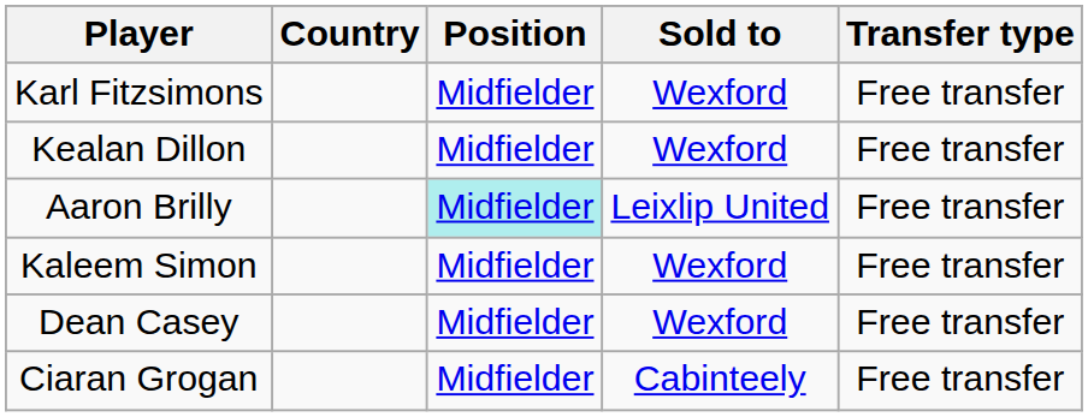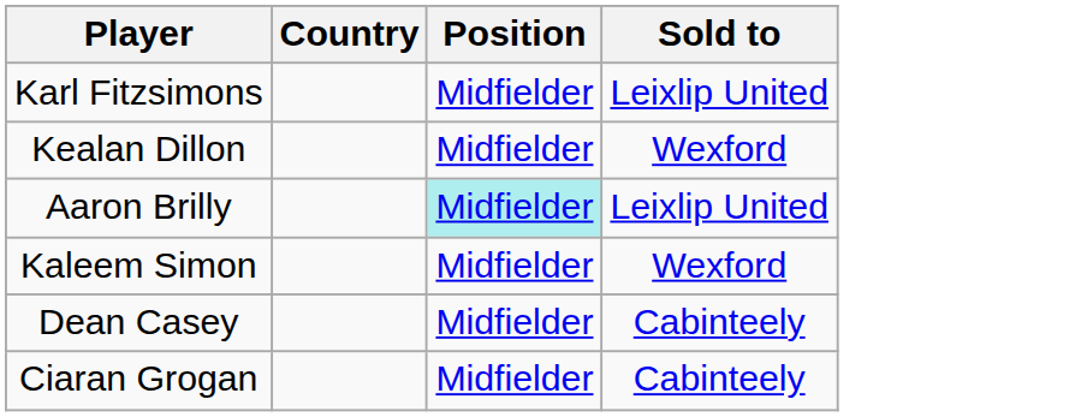- column: Transfer type | Free transfer | Free transfer | Free transfer | Free transfer | Free transfer | Free transfer
Karl Fitzsimons | Sold to: Wexford -> Leixlip United
Dean Casey | Sold to: Wexford -> Cabinteely
